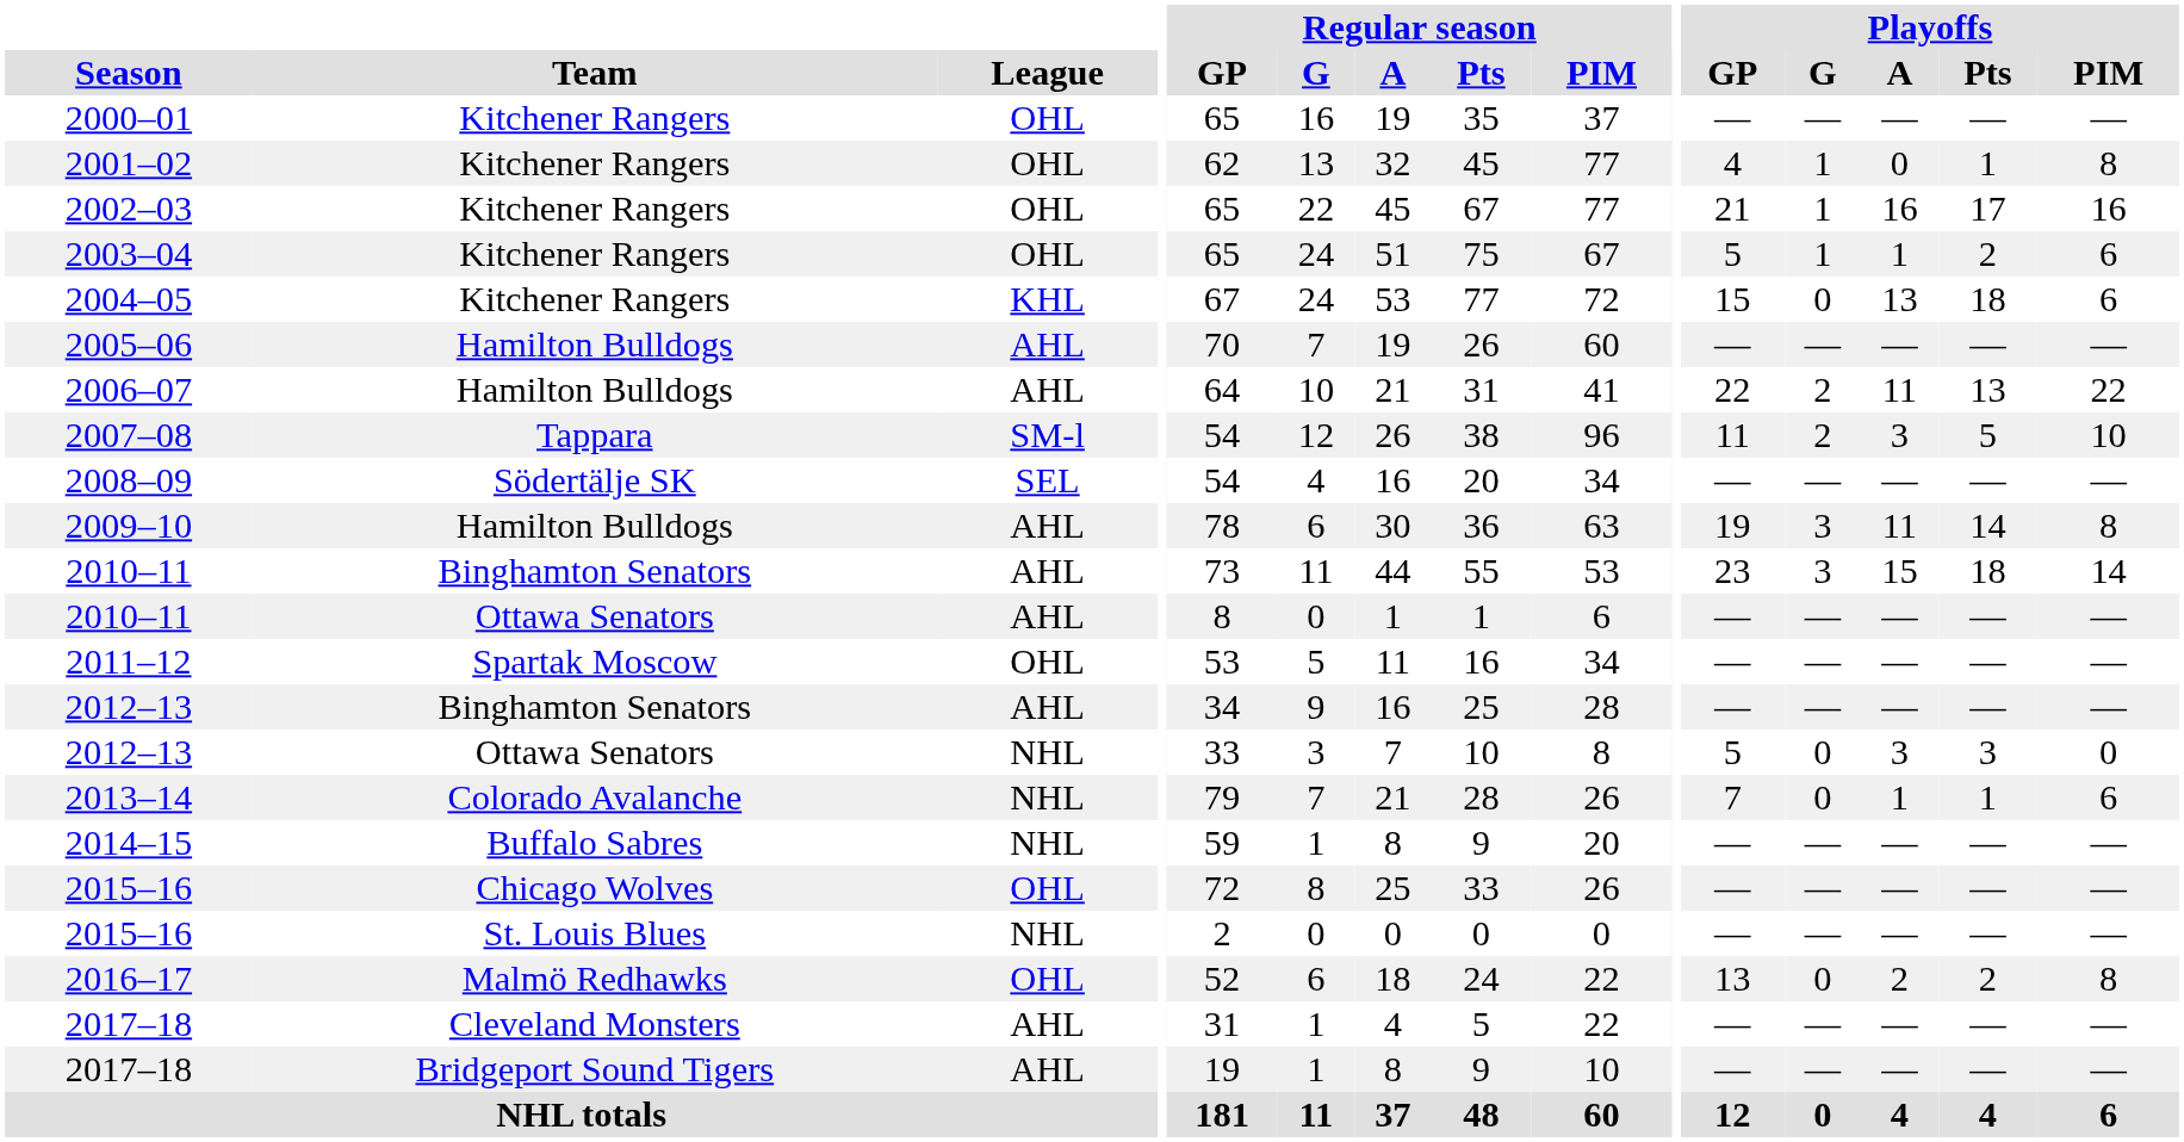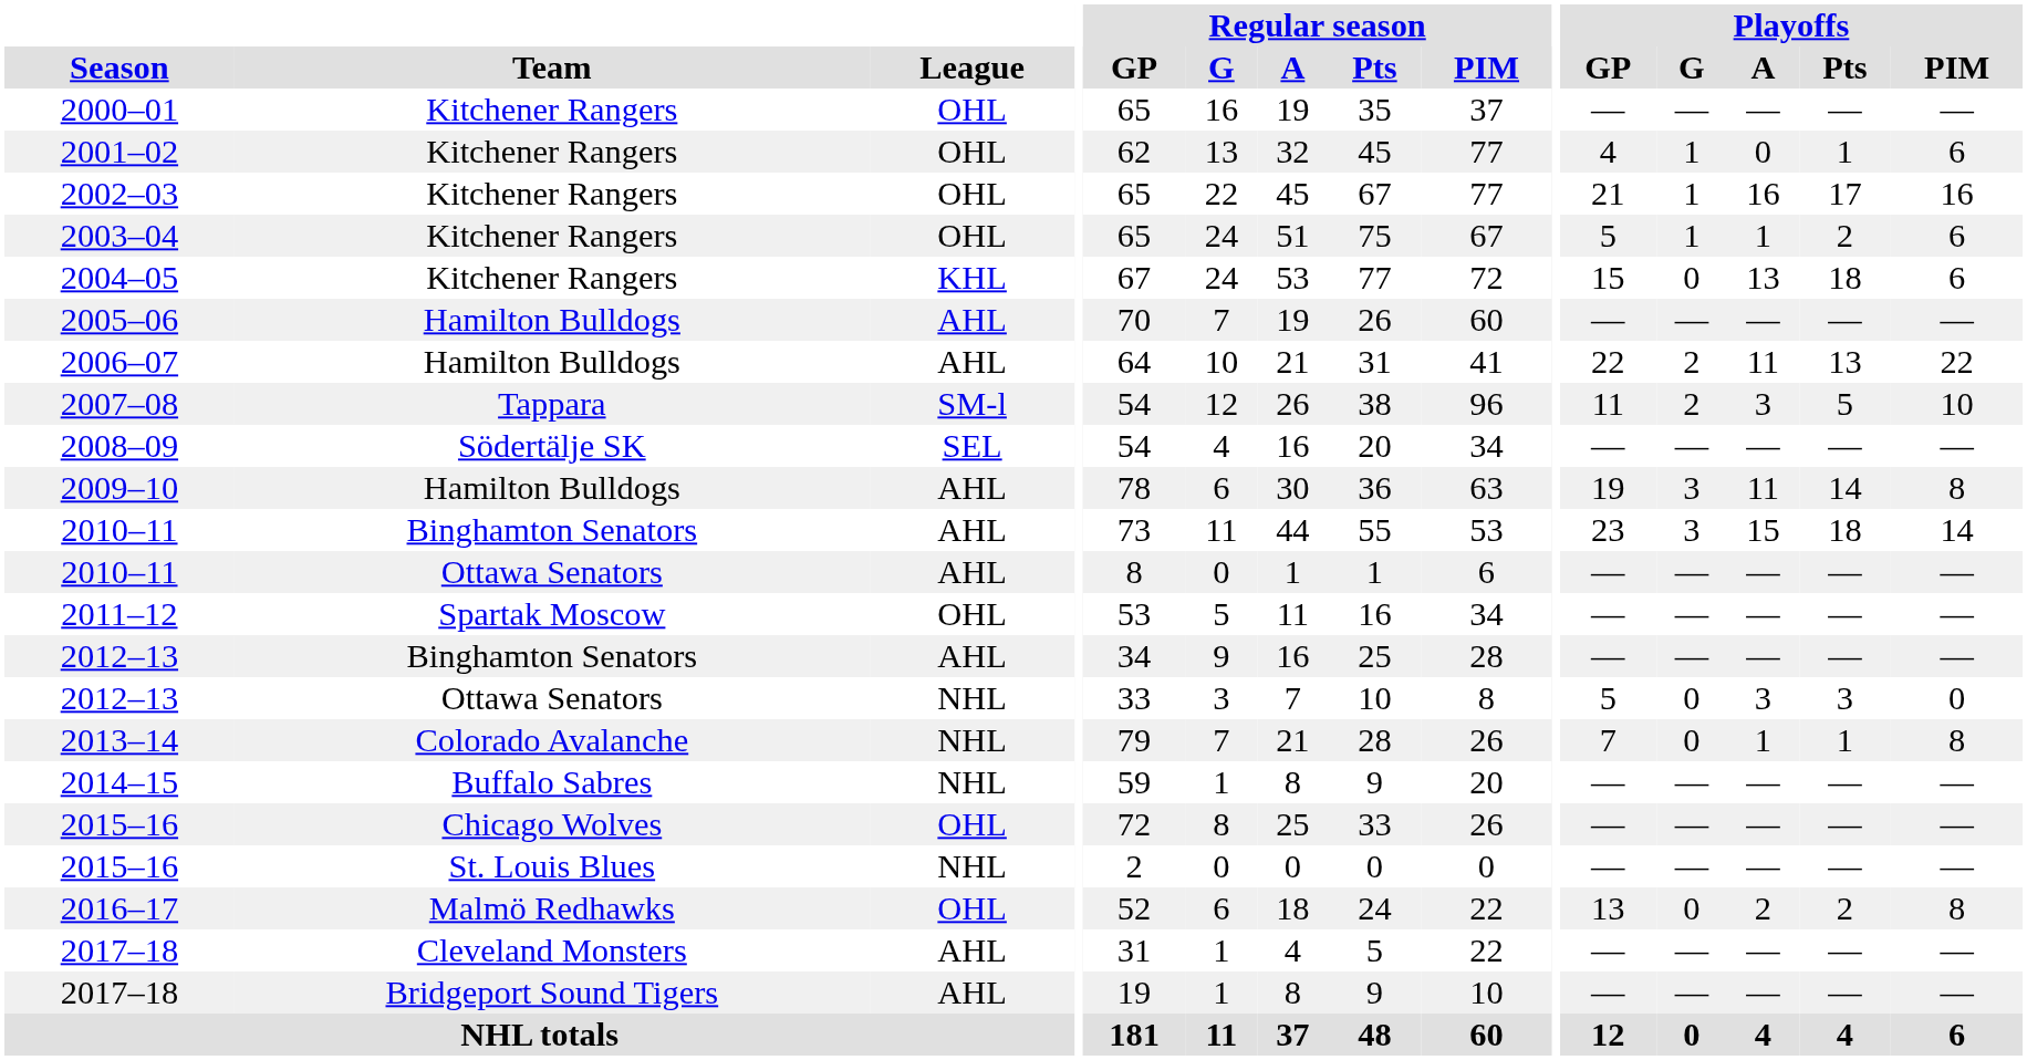2001–02 | Playoffs / PIM: 8 -> 6
2013–14 | Playoffs / PIM: 6 -> 8
